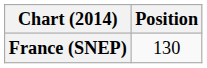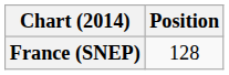France (SNEP) | Position: 130 -> 128
